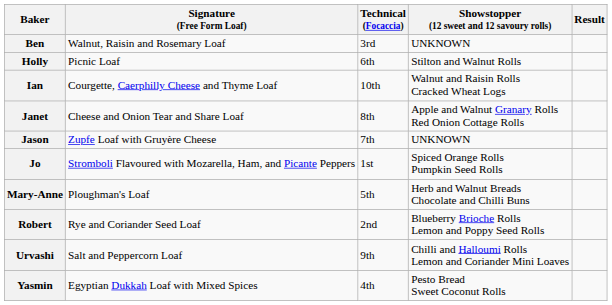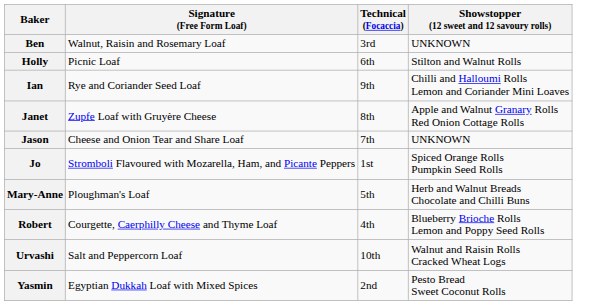- column: Result
Ian | Signature (Free Form Loaf): Courgette, Caerphilly Cheese and Thyme Loaf -> Rye and Coriander Seed Loaf
Ian | Technical (Focaccia): 10th -> 9th
Ian | Showstopper (12 sweet and 12 savoury rolls): Walnut and Raisin Rolls Cracked Wheat Logs -> Chilli and Halloumi Rolls Lemon and Coriander Mini Loaves
Janet | Signature (Free Form Loaf): Cheese and Onion Tear and Share Loaf -> Zupfe Loaf with Gruyère Cheese
Jason | Signature (Free Form Loaf): Zupfe Loaf with Gruyère Cheese -> Cheese and Onion Tear and Share Loaf
Robert | Signature (Free Form Loaf): Rye and Coriander Seed Loaf -> Courgette, Caerphilly Cheese and Thyme Loaf
Robert | Technical (Focaccia): 2nd -> 4th
Urvashi | Technical (Focaccia): 9th -> 10th
Urvashi | Showstopper (12 sweet and 12 savoury rolls): Chilli and Halloumi Rolls Lemon and Coriander Mini Loaves -> Walnut and Raisin Rolls Cracked Wheat Logs
Yasmin | Technical (Focaccia): 4th -> 2nd
